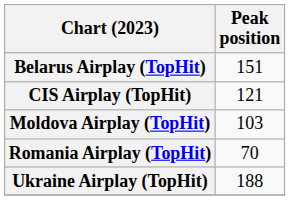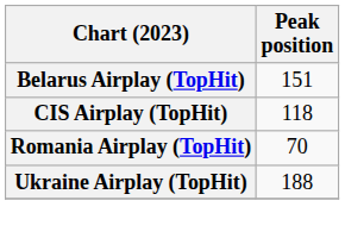CIS Airplay (TopHit) | Peak position: 121 -> 118
- row: Moldova Airplay (TopHit) | 103
